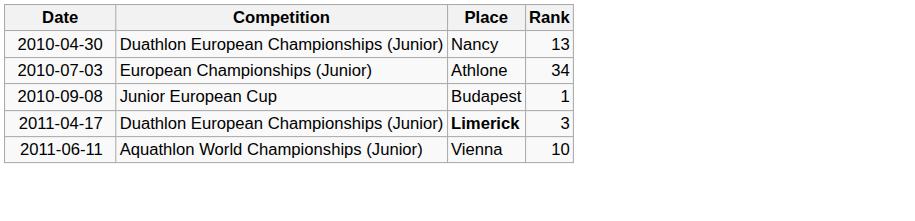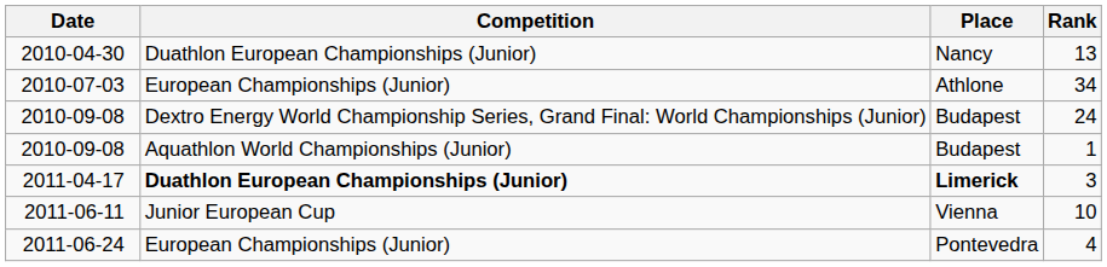+ row: 2010-09-08 | Dextro Energy World Championship Series, Grand Final: World Championships (Junior) | Budapest | 24
1 | Competition: Junior European Cup -> Aquathlon World Championships (Junior)
3 | Competition: normal -> bold
10 | Competition: Aquathlon World Championships (Junior) -> Junior European Cup
+ row: 2011-06-24 | European Championships (Junior) | Pontevedra | 4
